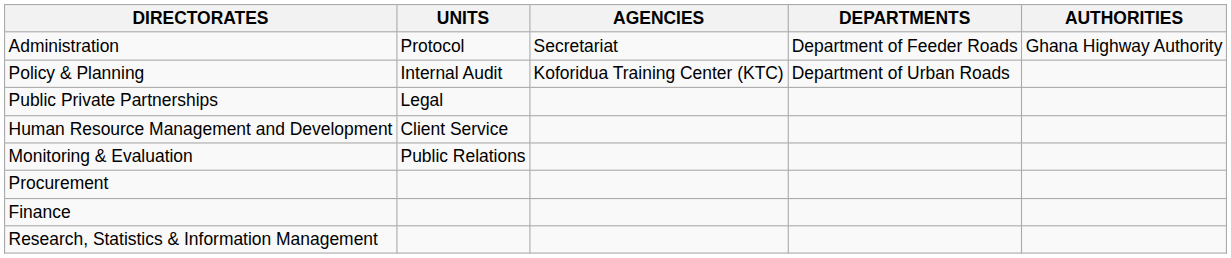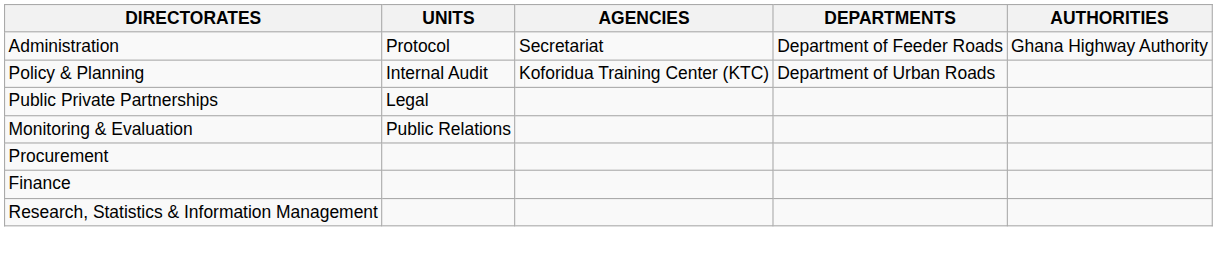- row: Human Resource Management and Development | Client Service
